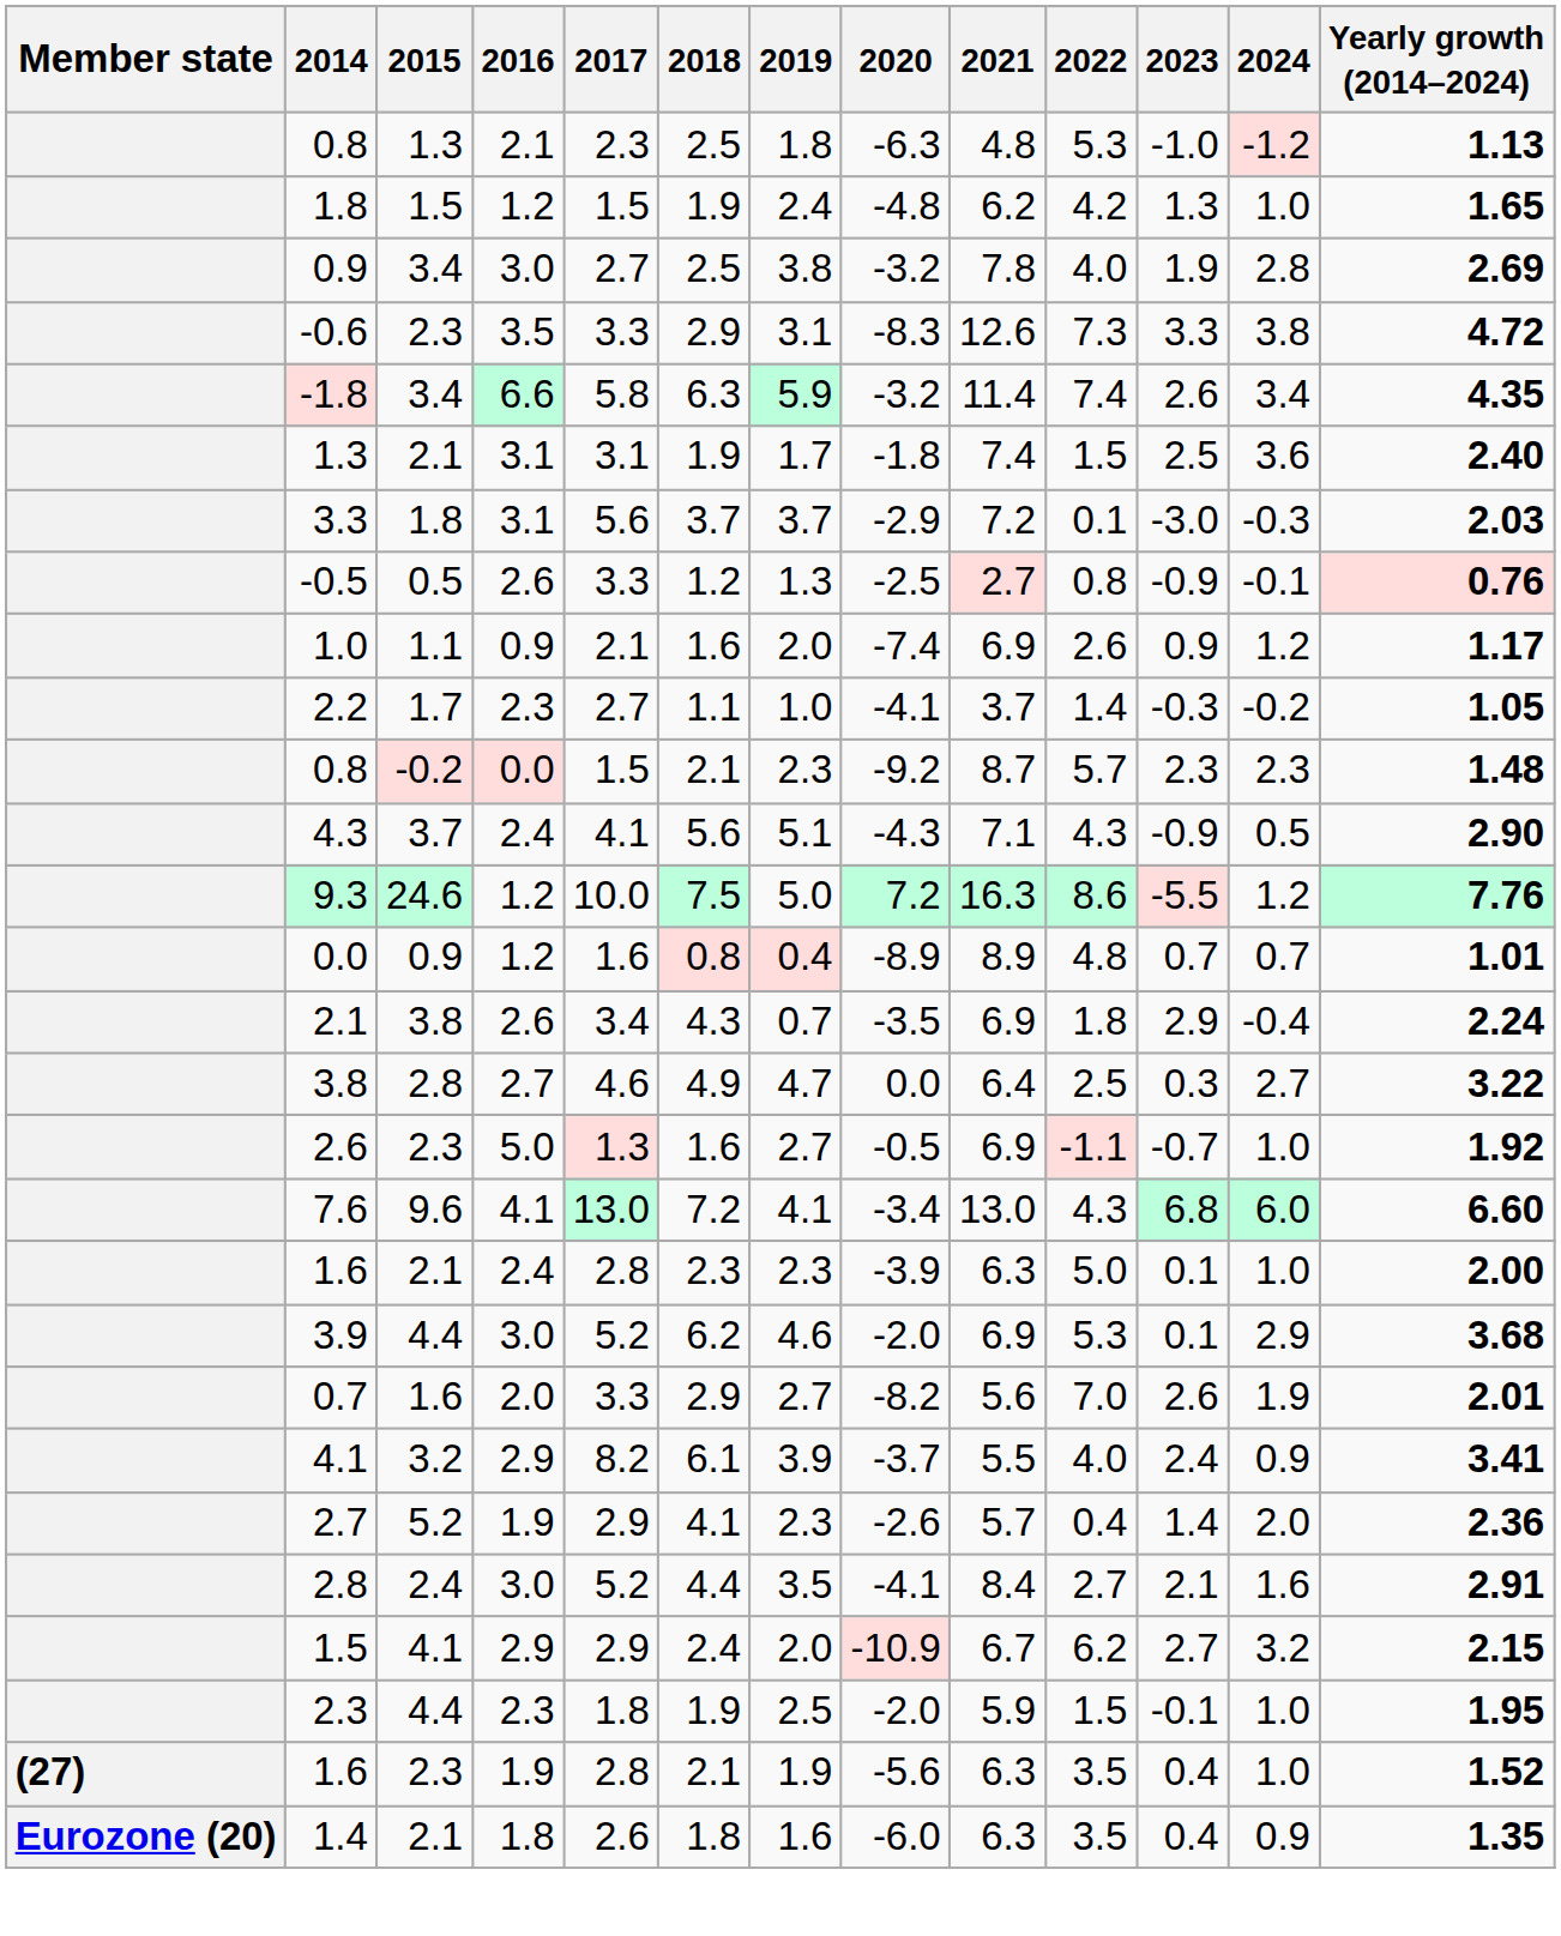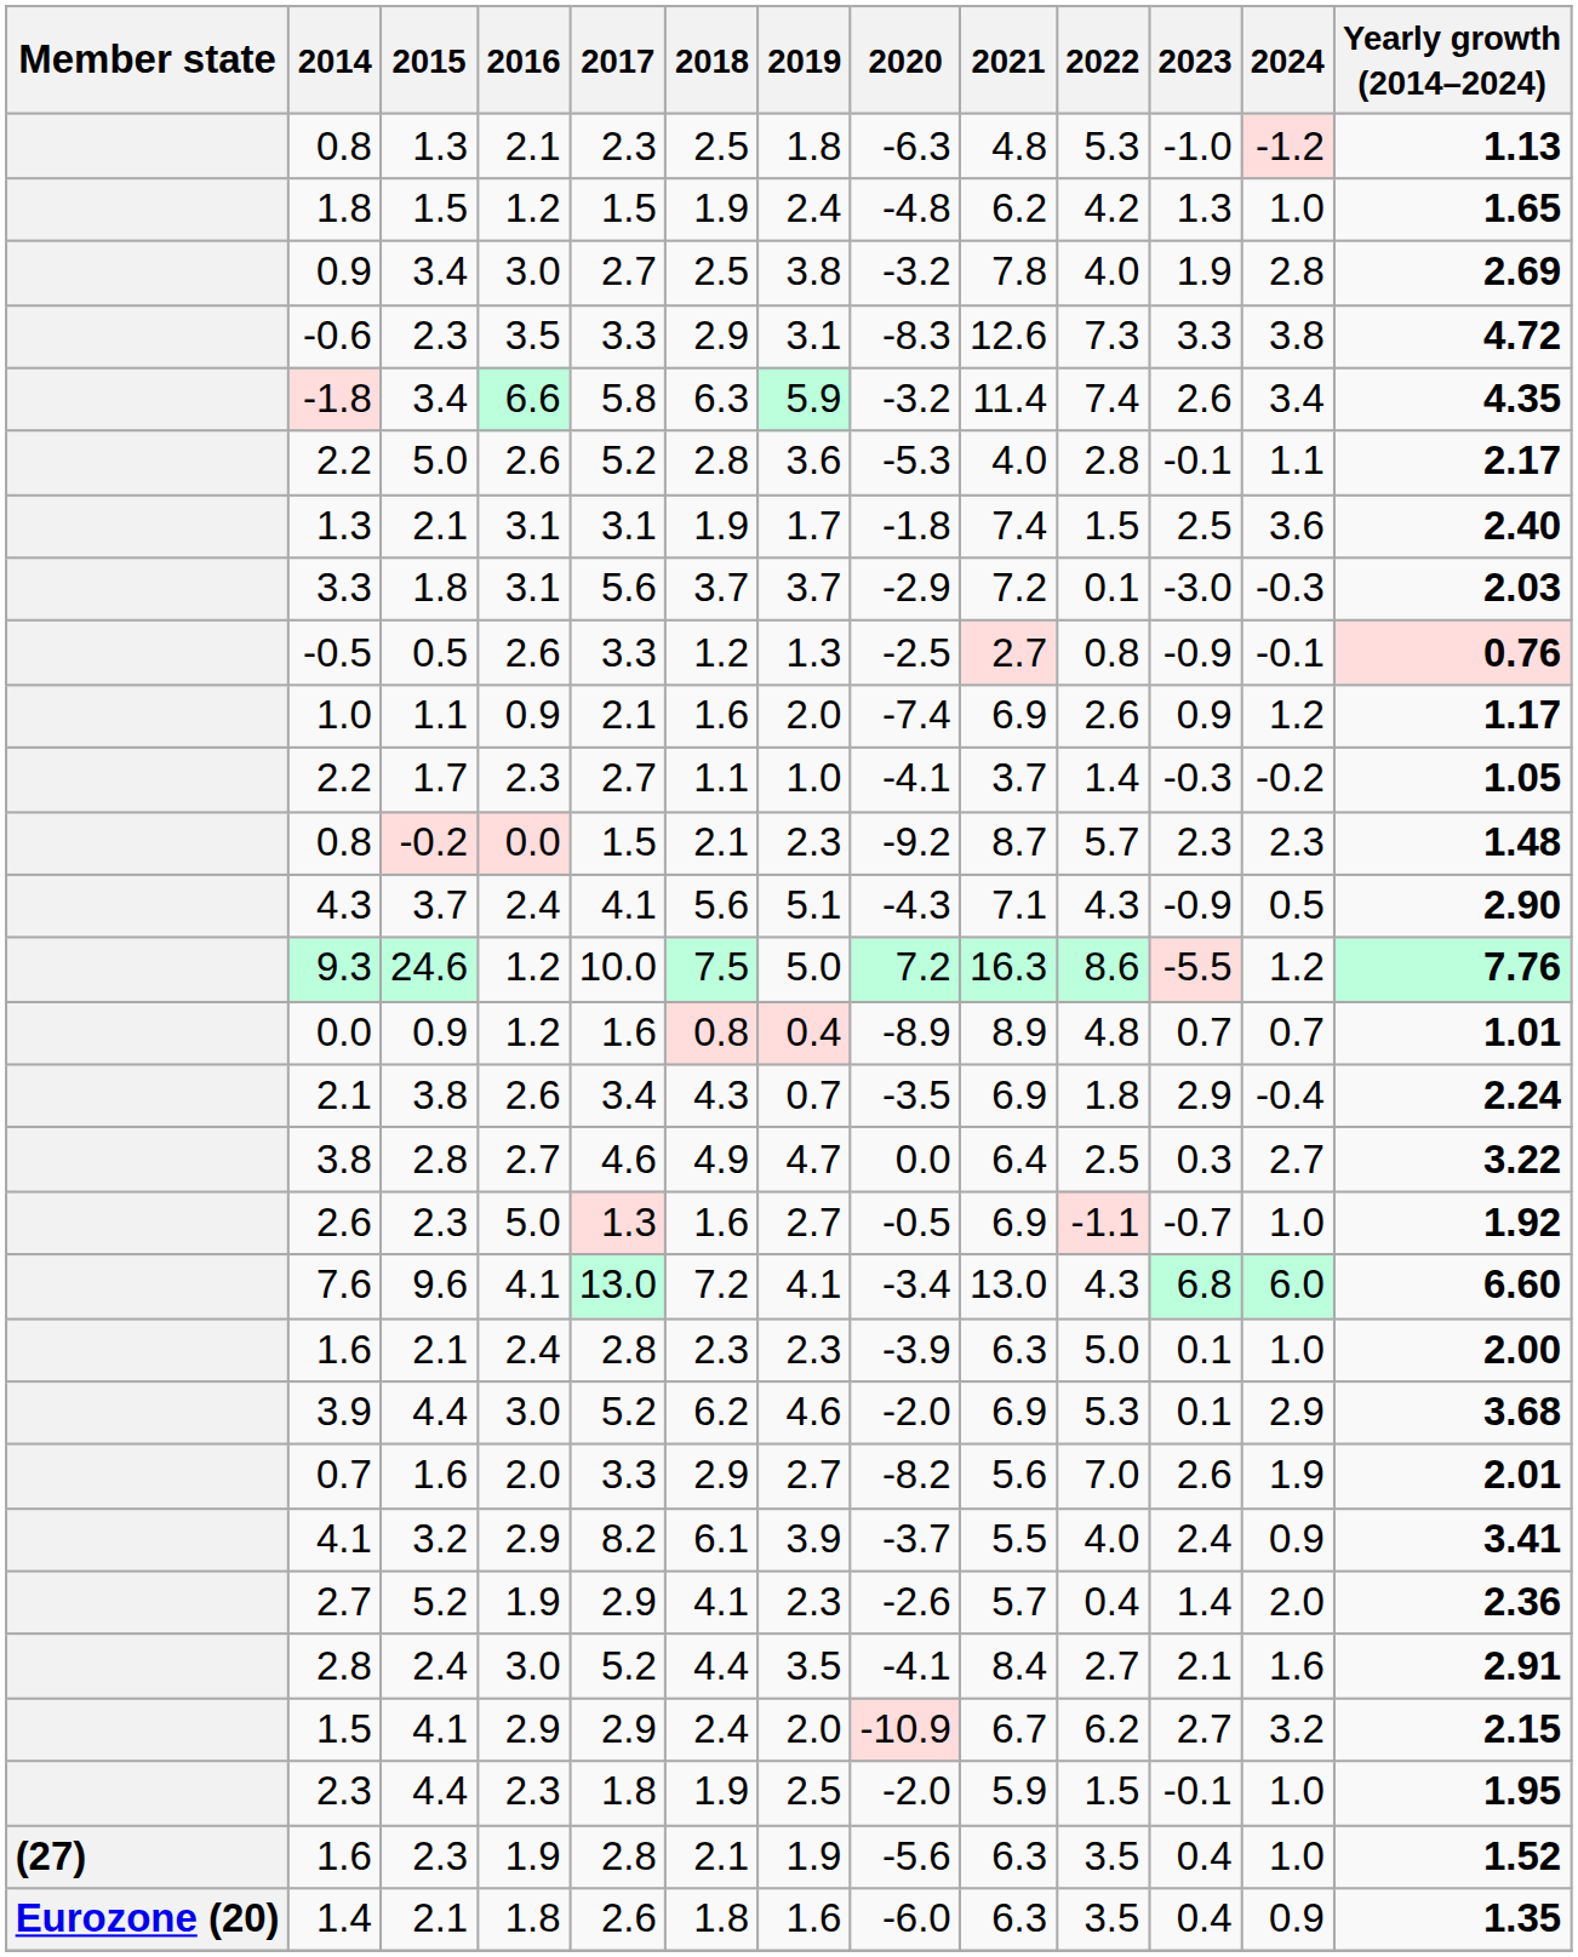+ row: 2.2 | 5.0 | 2.6 | 5.2 | 2.8 | 3.6 | -5.3 | 4.0 | 2.8 | -0.1 | 1.1 | 2.17
